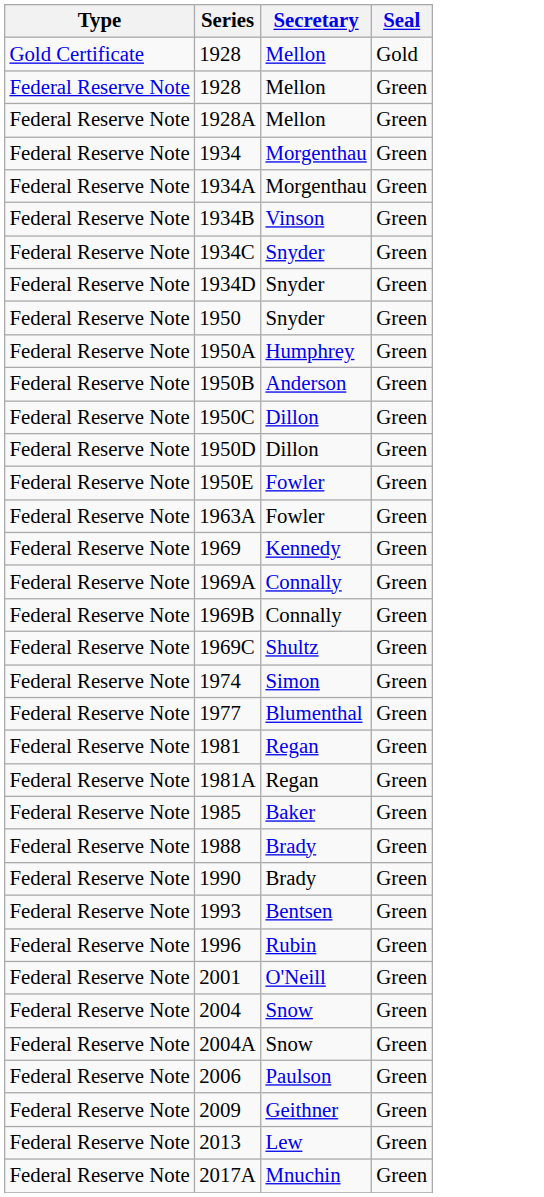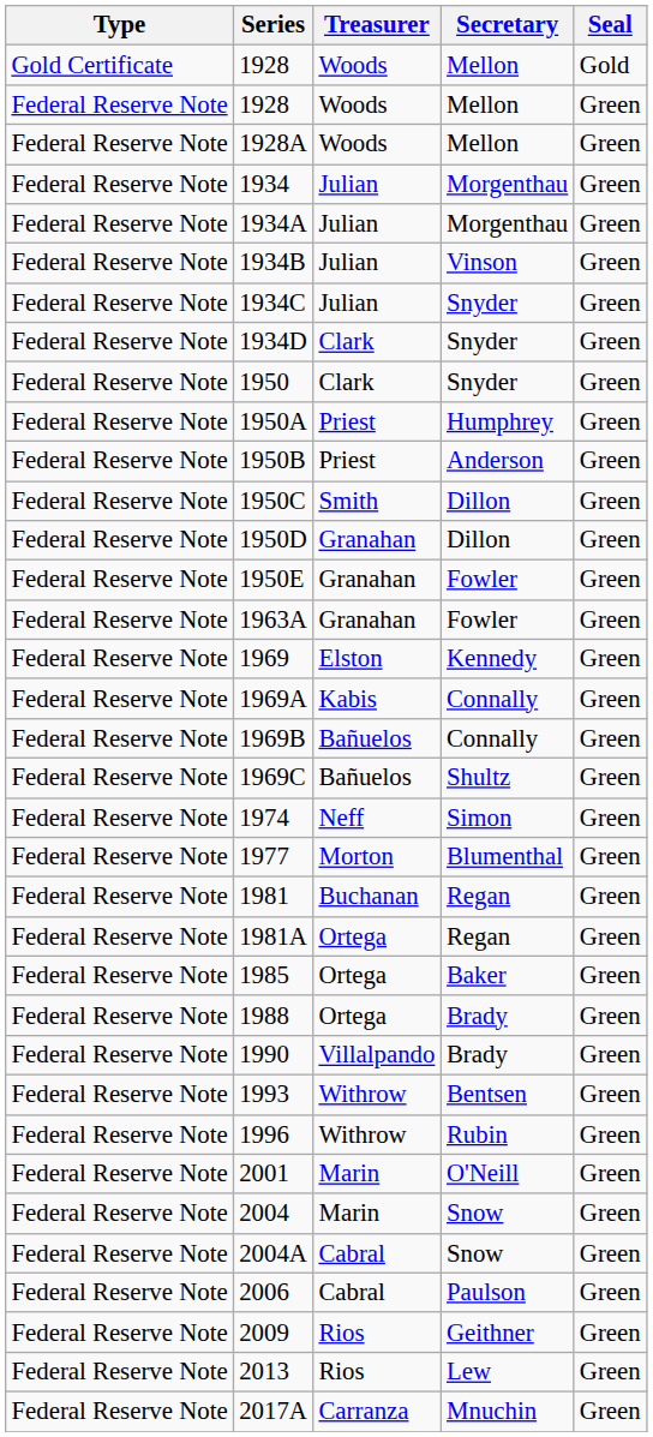+ column: Treasurer | Woods | Woods | Woods | Julian | Julian | Julian | Julian | Clark | Clark | Priest | Priest | Smith | Granahan | Granahan | Granahan | Elston | Kabis | Bañuelos | Bañuelos | Neff | Morton | Buchanan | Ortega | Ortega | Ortega | Villalpando | Withrow | Withrow | Marin | Marin | Cabral | Cabral | Rios | Rios | Carranza
